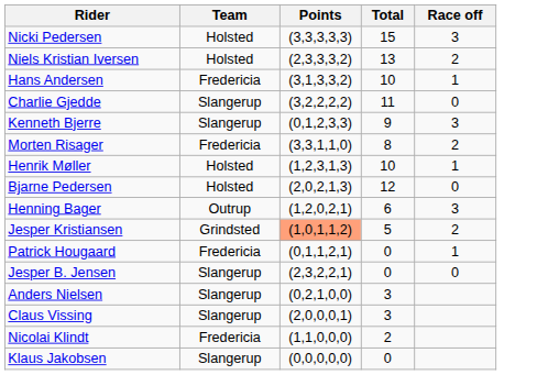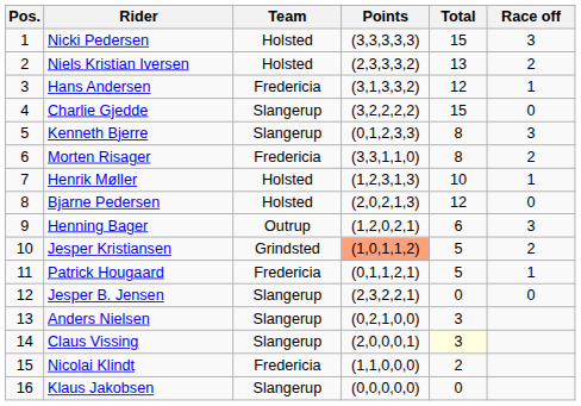+ column: Pos. | 1 | 2 | 3 | 4 | 5 | 6 | 7 | 8 | 9 | 10 | 11 | 12 | 13 | 14 | 15 | 16
Hans Andersen | Total: 10 -> 12
Charlie Gjedde | Total: 11 -> 15
Kenneth Bjerre | Total: 9 -> 8
Patrick Hougaard | Total: 0 -> 5
Claus Vissing | Total: no background -> lightyellow background
